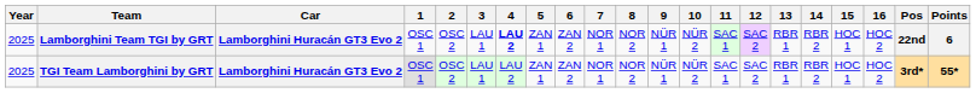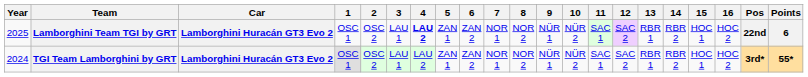TGI Team Lamborghini by GRT | Year: 2025 -> 2024
